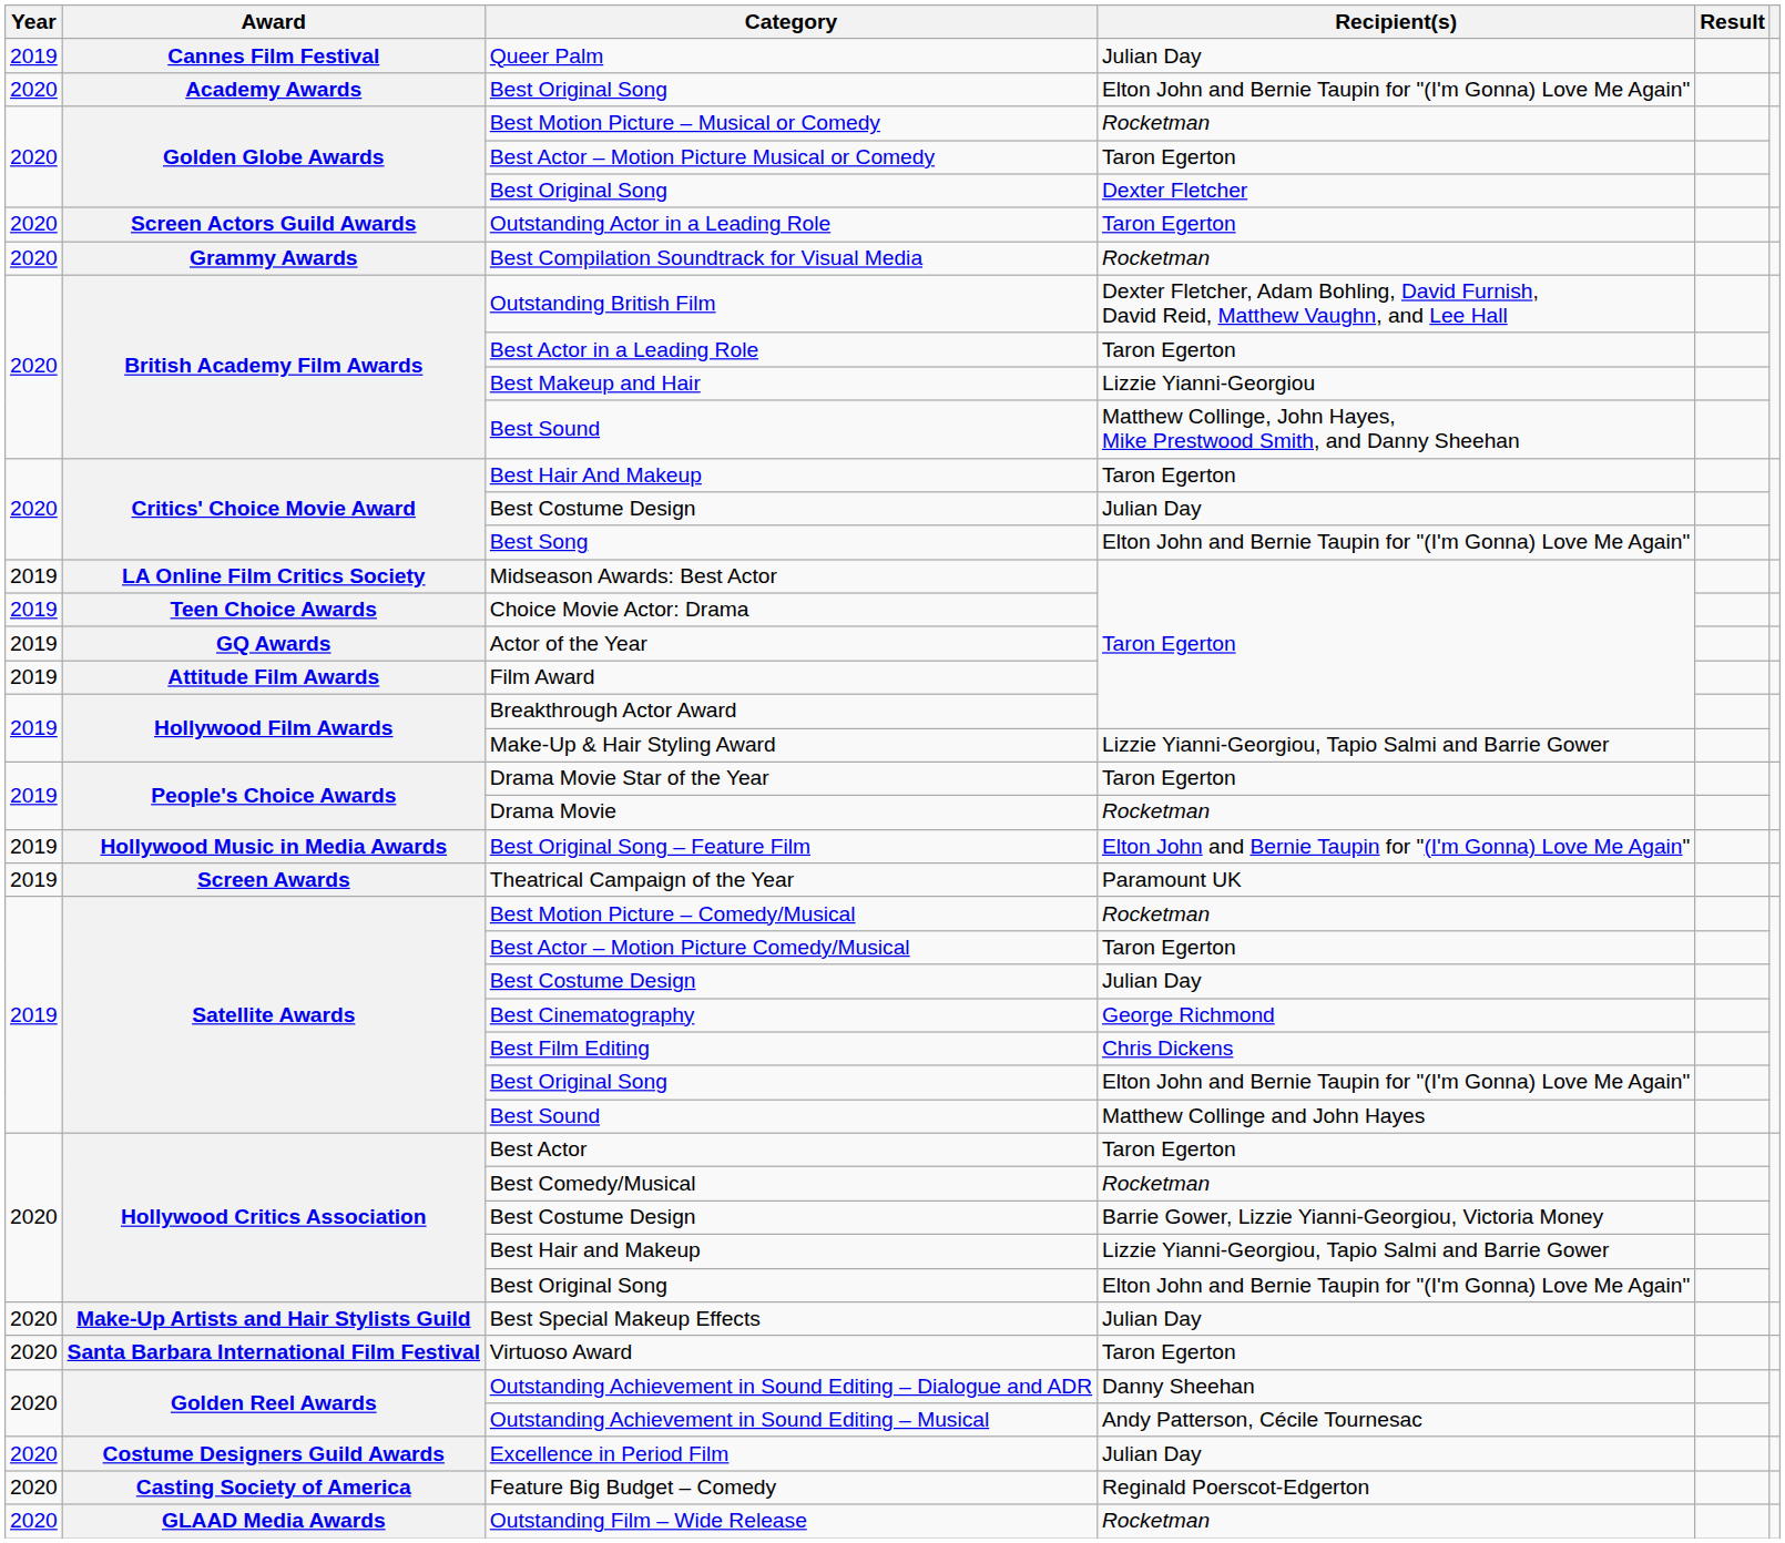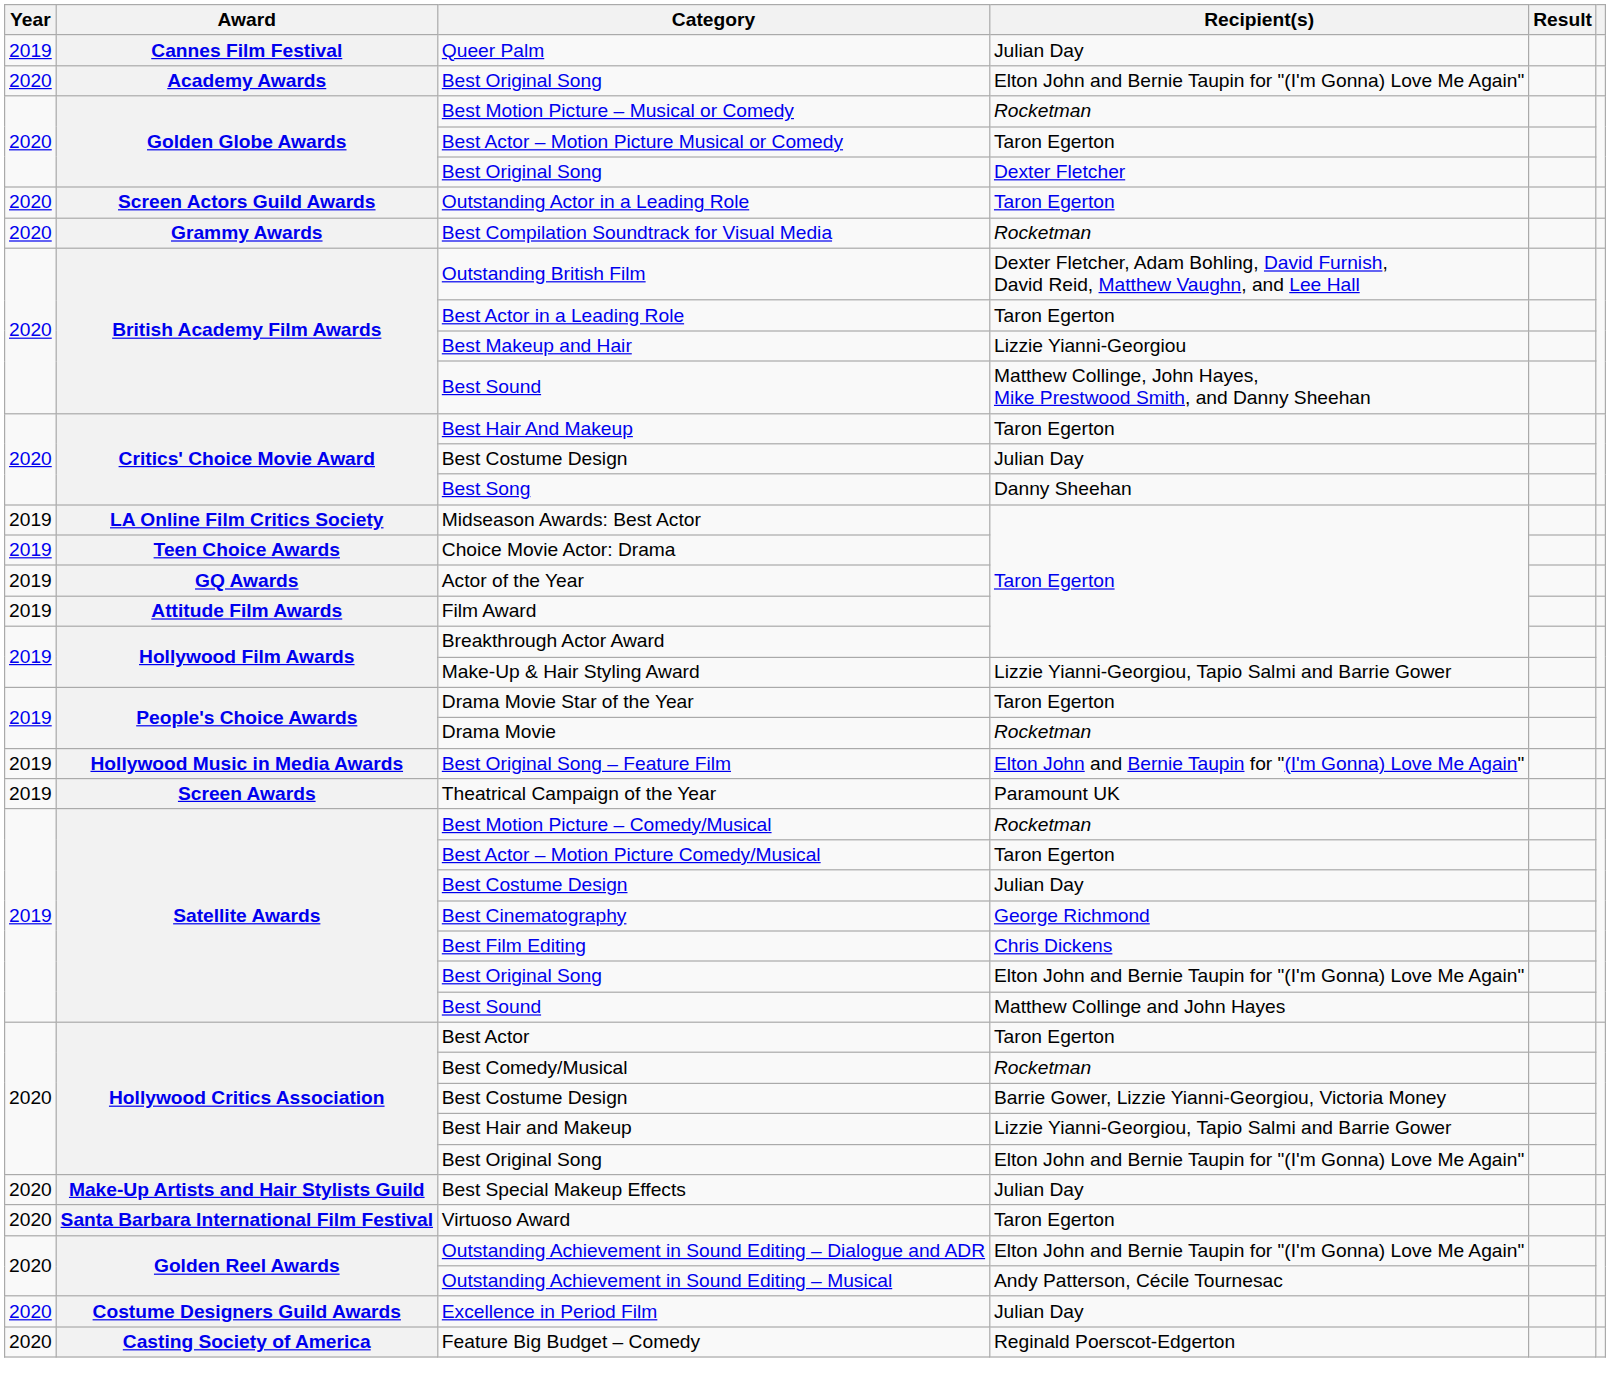Best Song | Recipient(s): Elton John and Bernie Taupin for "(I'm Gonna) Love Me Again" -> Danny Sheehan
Outstanding Achievement in Sound Editing – Dialogue and ADR | Recipient(s): Danny Sheehan -> Elton John and Bernie Taupin for "(I'm Gonna) Love Me Again"
- row: 2020 | GLAAD Media Awards | Outstanding Film – Wide Release | Rocketman
